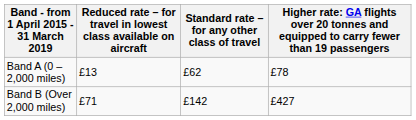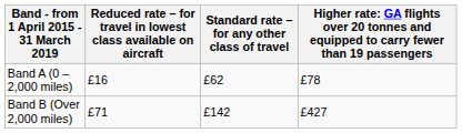Band A (0 – 2,000 miles) | column 2: £13 -> £16
